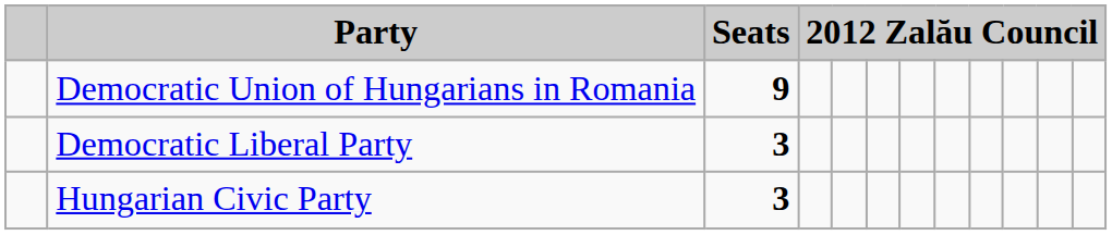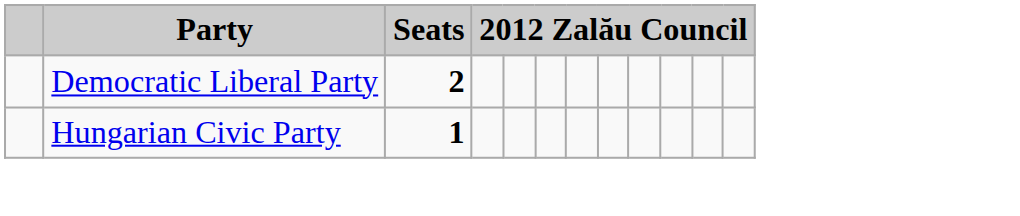- row: Democratic Union of Hungarians in Romania | 9
Democratic Liberal Party | Seats: 3 -> 2
Hungarian Civic Party | Seats: 3 -> 1
